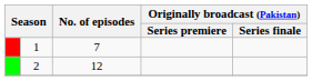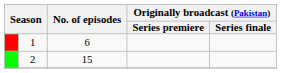1 | No. of episodes: 7 -> 6
2 | No. of episodes: 12 -> 15
